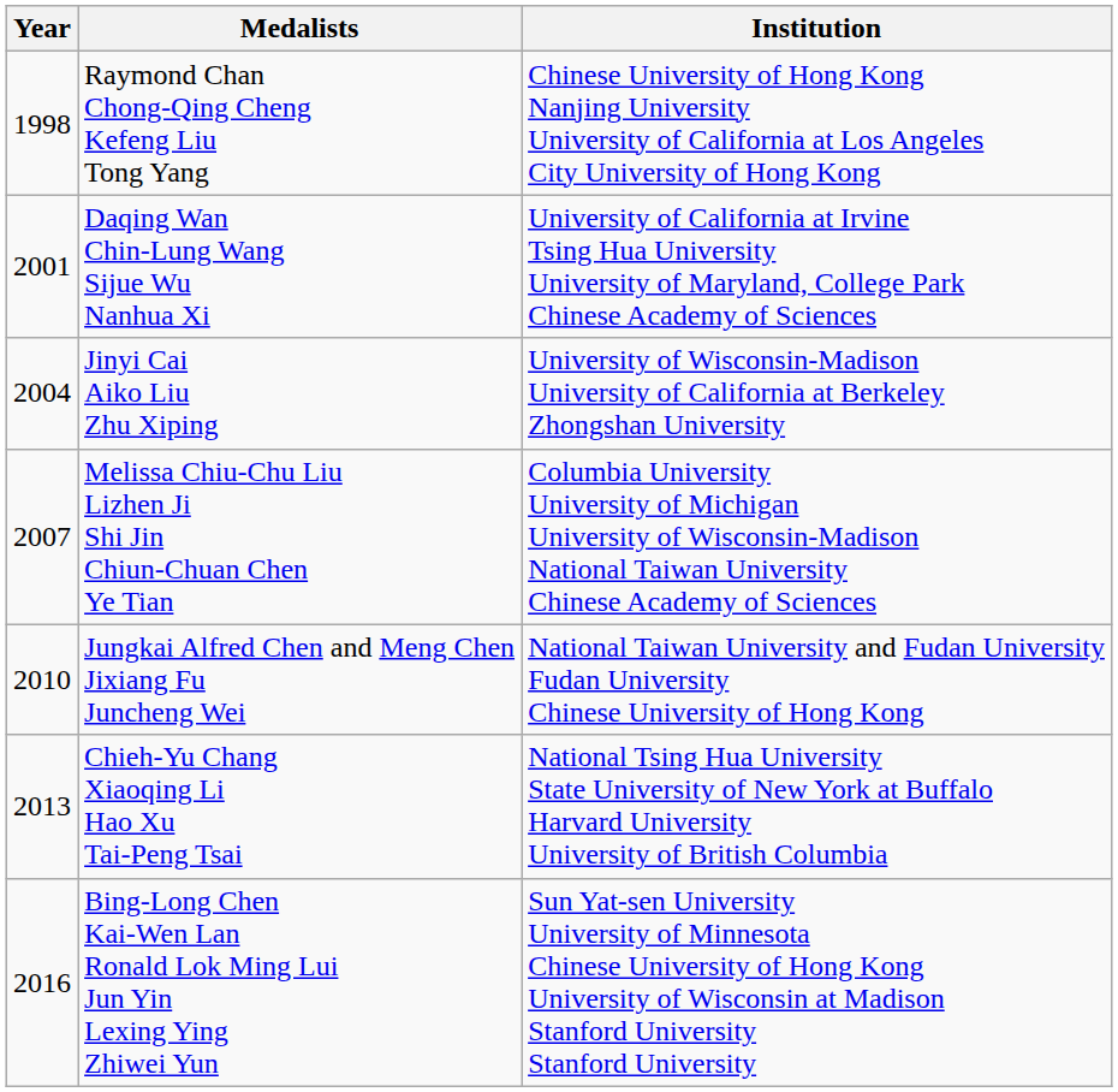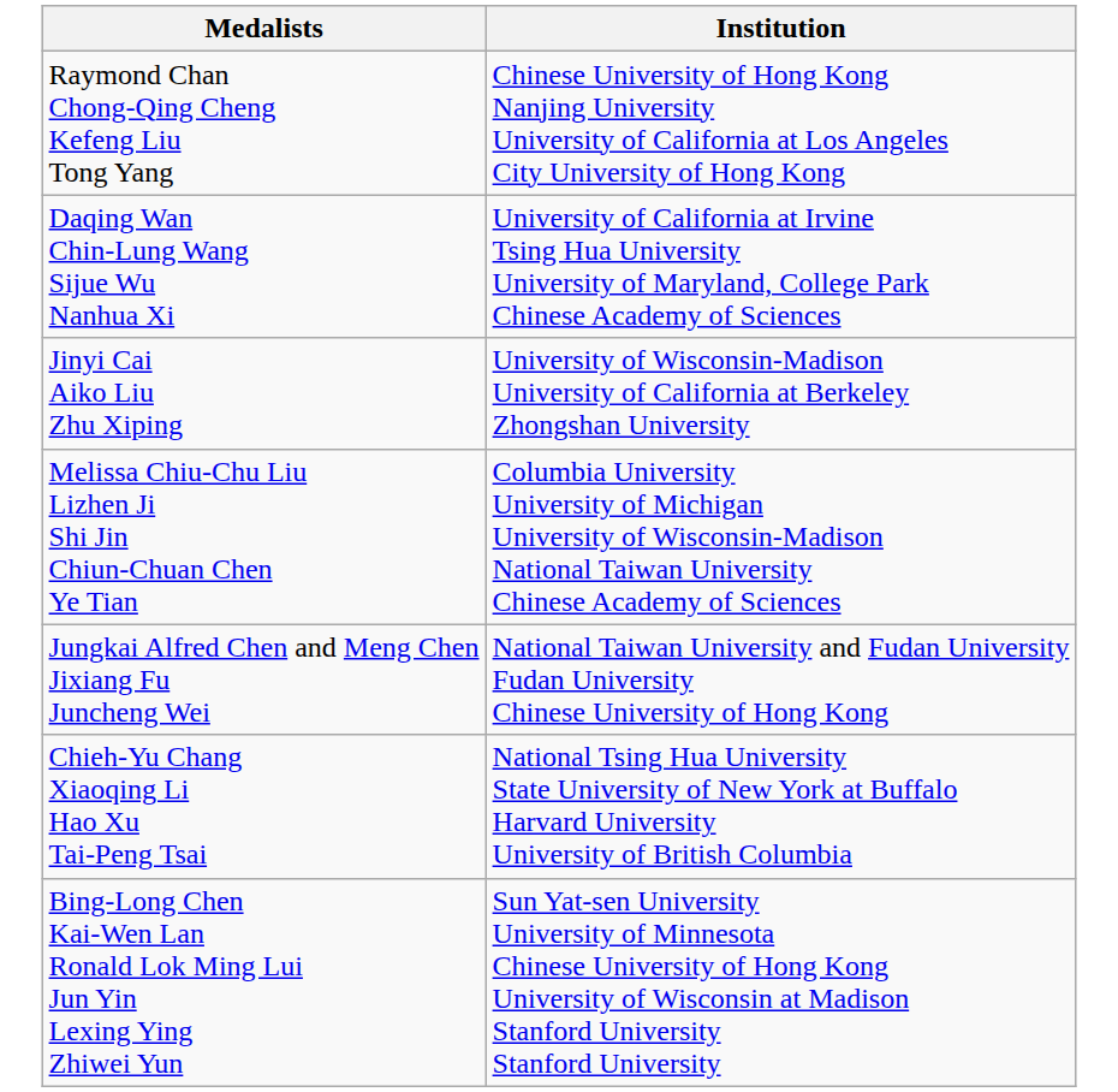- column: Year | 1998 | 2001 | 2004 | 2007 | 2010 | 2013 | 2016
